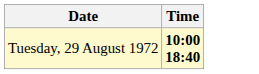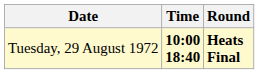+ column: Round | Heats Final
